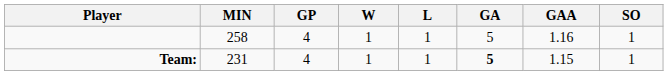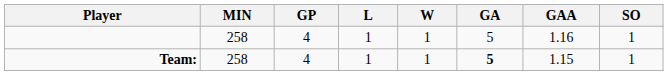columns swapped: W <-> L
Team: | MIN: 231 -> 258
